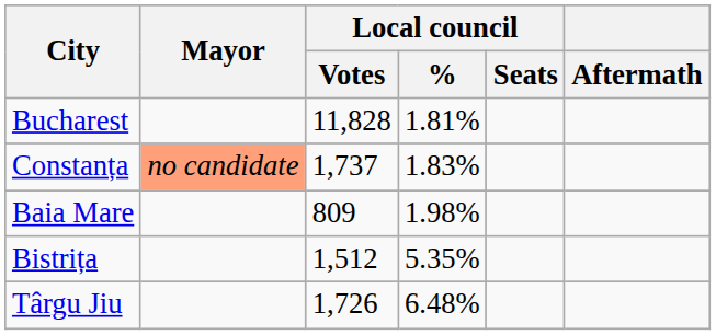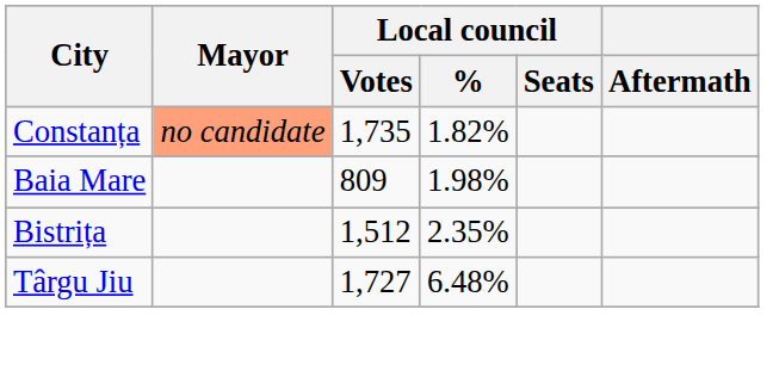- row: Bucharest | 11,828 | 1.81%
Constanța | Local council / Votes: 1,737 -> 1,735
Constanța | Local council / %: 1.83% -> 1.82%
Bistrița | Local council / %: 5.35% -> 2.35%
Târgu Jiu | Local council / Votes: 1,726 -> 1,727
